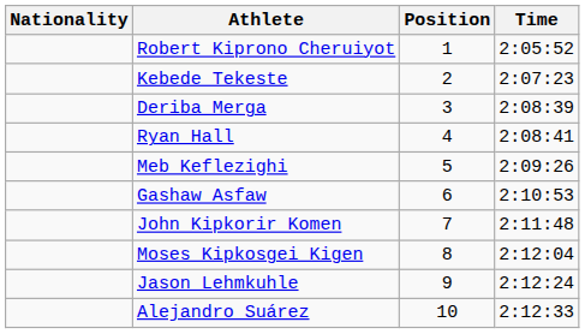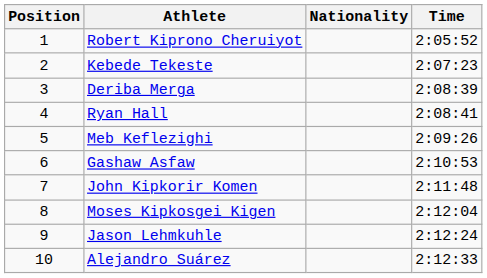columns swapped: Position <-> Nationality
